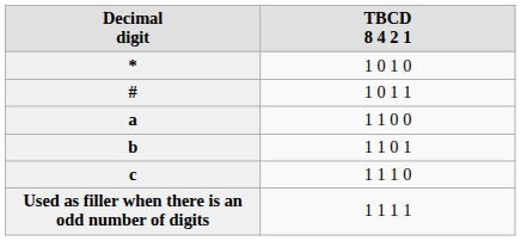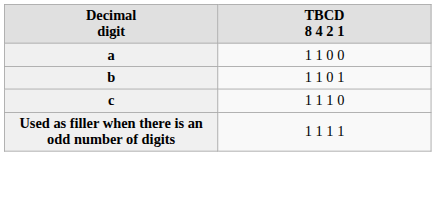- row: * | 1 0 1 0
- row: # | 1 0 1 1
